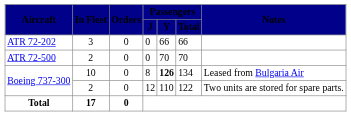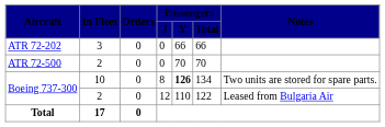Boeing 737-300 / 10 | Notes: Leased from Bulgaria Air -> Two units are stored for spare parts.
Boeing 737-300 / 2 | Notes: Two units are stored for spare parts. -> Leased from Bulgaria Air
